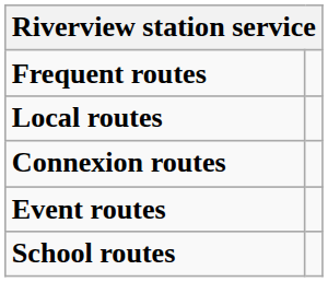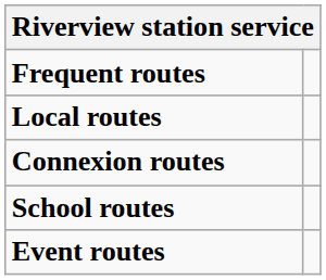rows swapped: Event routes <-> School routes
